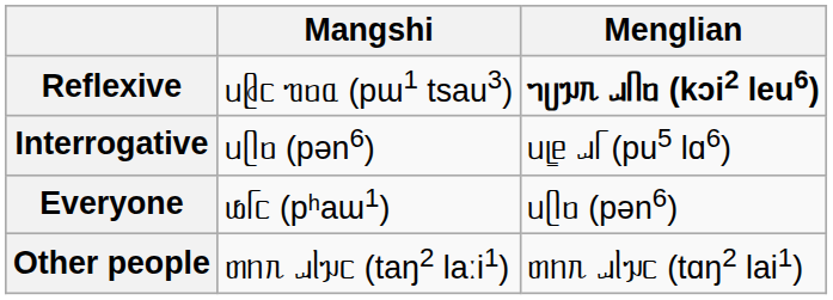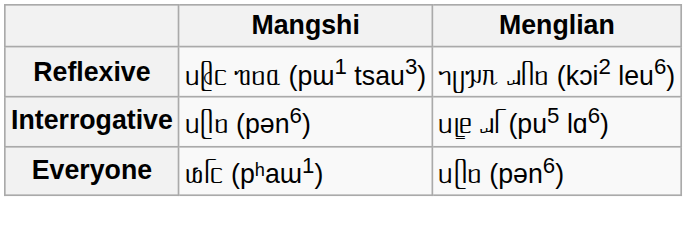Reflexive | Menglian: bold -> normal
- row: Other people | ᥖᥒᥰ ᥘᥣᥭᥴ (taŋ2 laːi1) | ᥖᥒᥰ ᥘᥣᥭᥴ (tɑŋ2 lai1)
